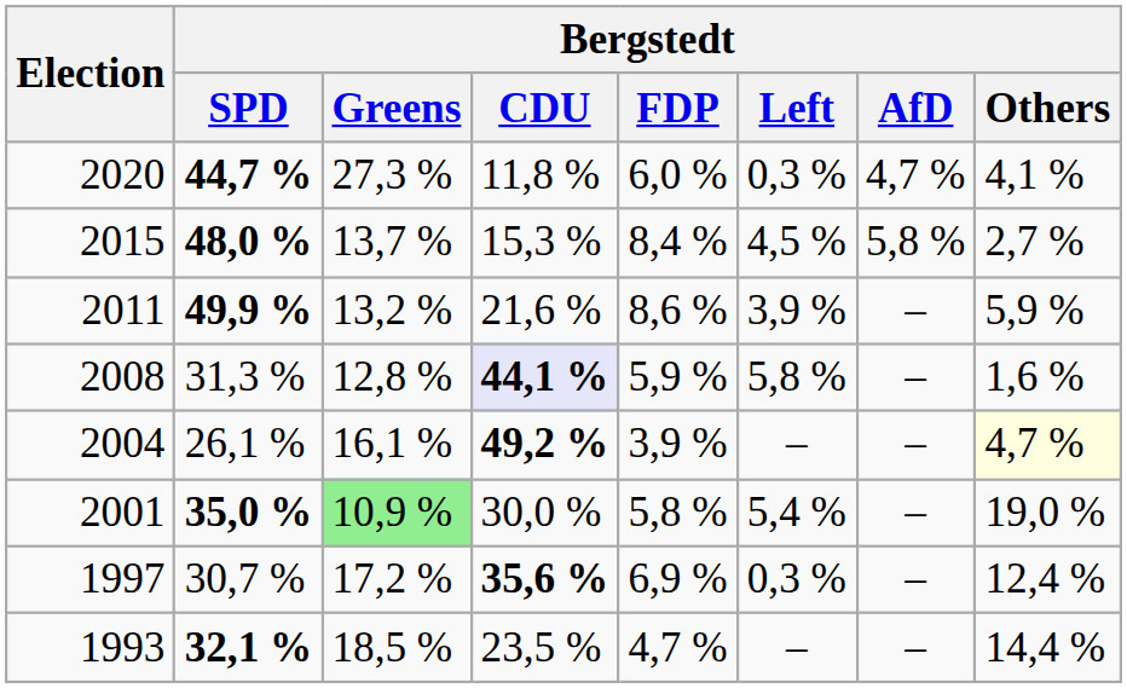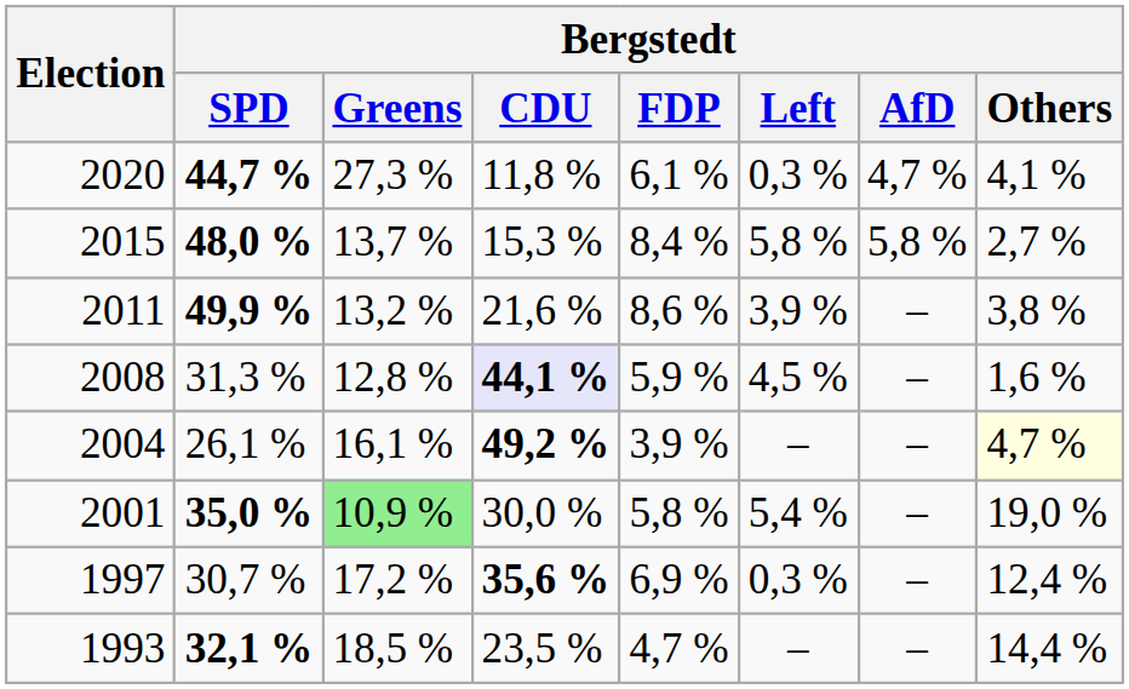2020 | Bergstedt / FDP: 6,0 % -> 6,1 %
2015 | Bergstedt / Left: 4,5 % -> 5,8 %
2011 | Bergstedt / Others: 5,9 % -> 3,8 %
2008 | Bergstedt / Left: 5,8 % -> 4,5 %
